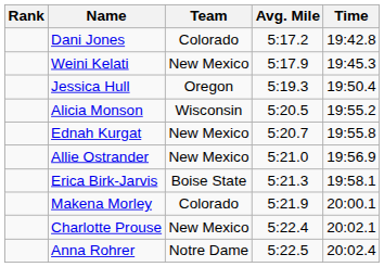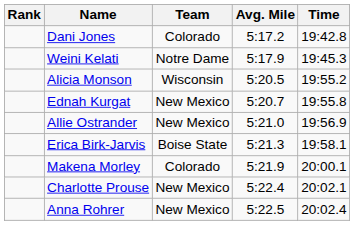Weini Kelati | Team: New Mexico -> Notre Dame
- row: Jessica Hull | Oregon | 5:19.3 | 19:50.4
Anna Rohrer | Team: Notre Dame -> New Mexico
